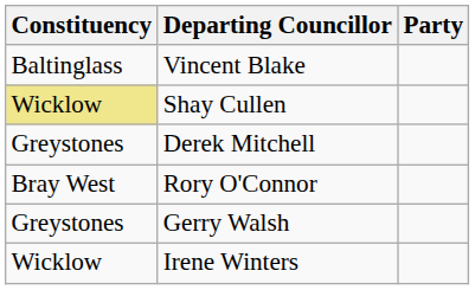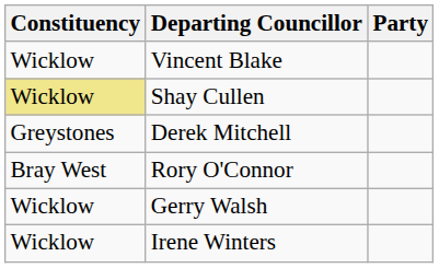Vincent Blake | Constituency: Baltinglass -> Wicklow
Gerry Walsh | Constituency: Greystones -> Wicklow
